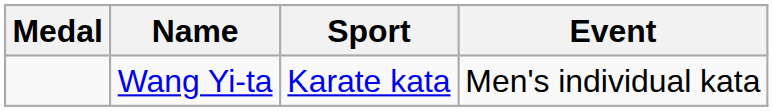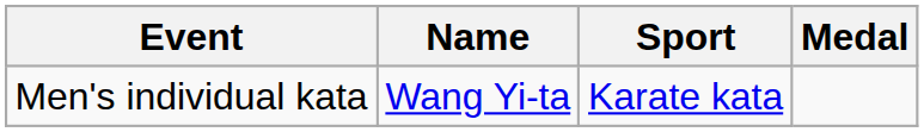columns swapped: Medal <-> Event
